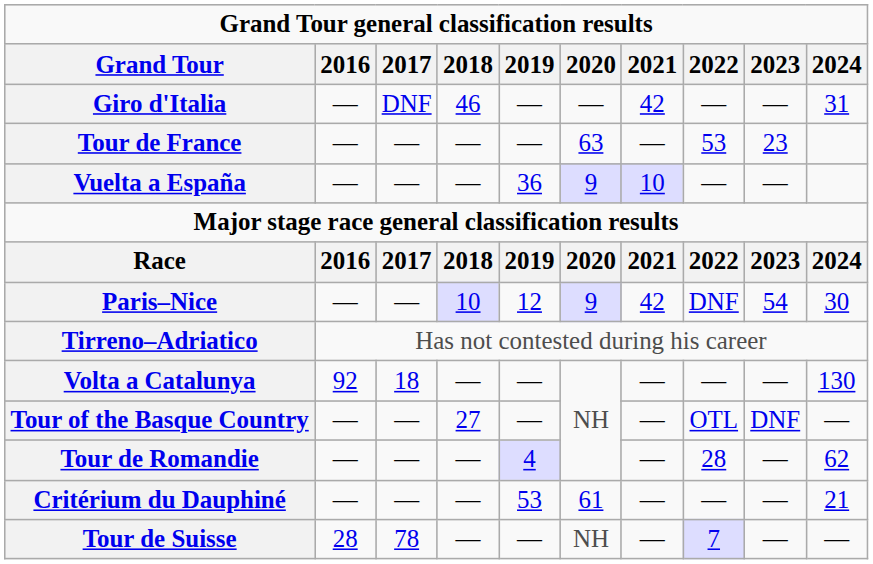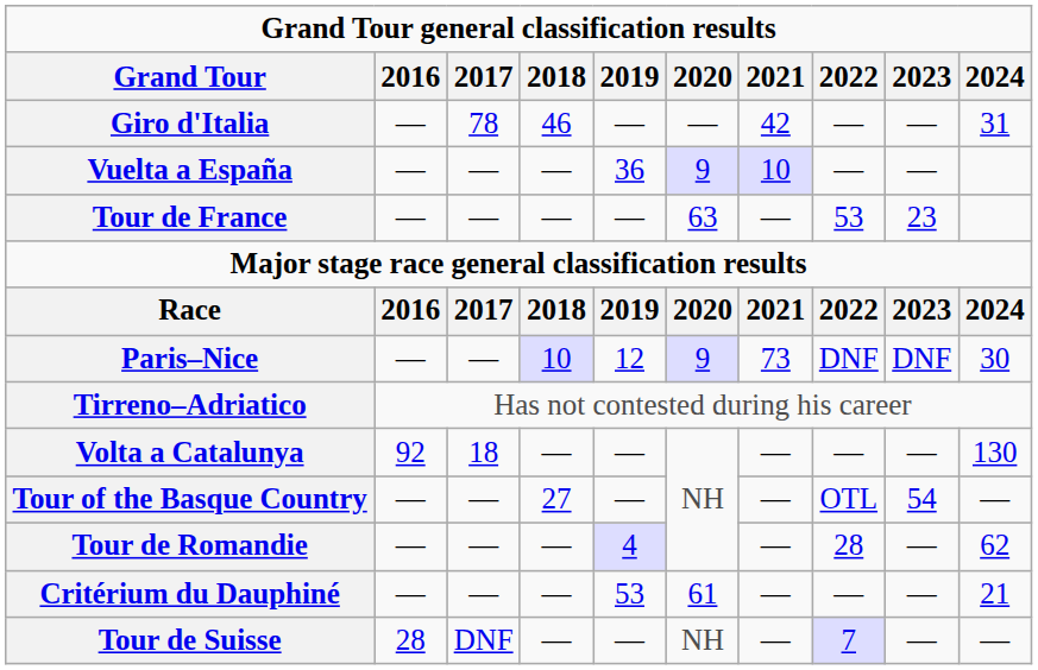Giro d'Italia | 2017: DNF -> 78
rows swapped: Tour de France <-> Vuelta a España
Paris–Nice | 2021: 42 -> 73
Paris–Nice | 2023: 54 -> DNF
Tour of the Basque Country | 2023: DNF -> 54
Tour de Suisse | 2017: 78 -> DNF
